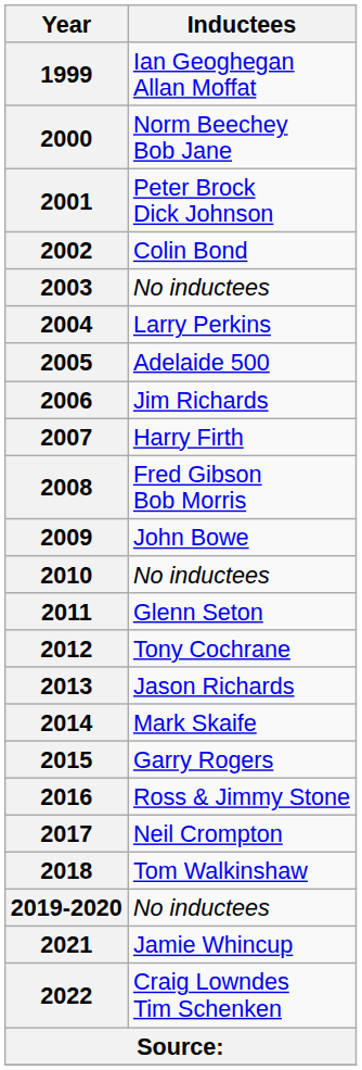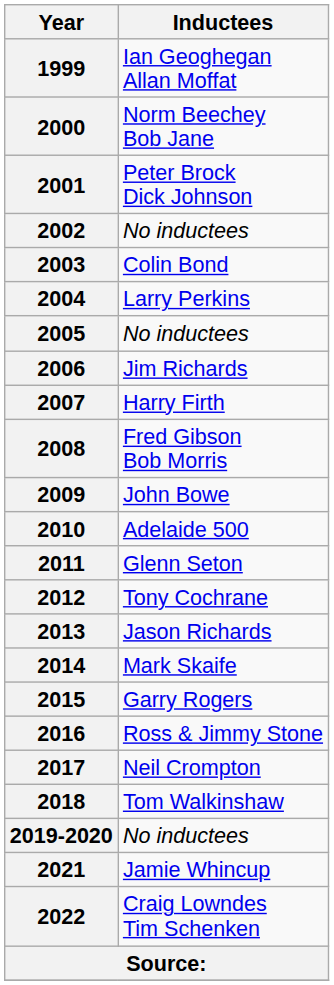2002 | Inductees: Colin Bond -> No inductees
2003 | Inductees: No inductees -> Colin Bond
2005 | Inductees: Adelaide 500 -> No inductees
2010 | Inductees: No inductees -> Adelaide 500
